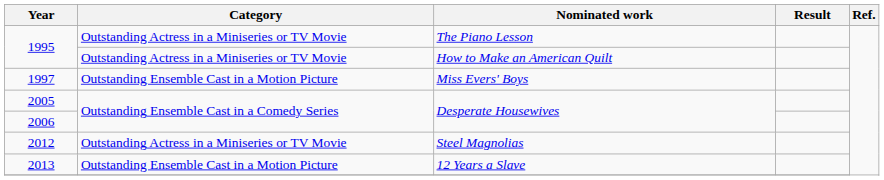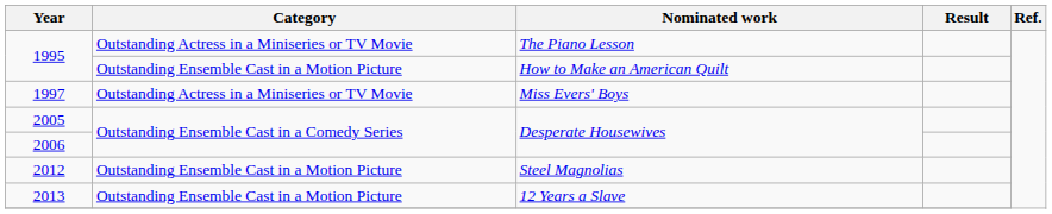1995 / How to Make an American Quilt | Category: Outstanding Actress in a Miniseries or TV Movie -> Outstanding Ensemble Cast in a Motion Picture
1997 | Category: Outstanding Ensemble Cast in a Motion Picture -> Outstanding Actress in a Miniseries or TV Movie
2012 | Category: Outstanding Actress in a Miniseries or TV Movie -> Outstanding Ensemble Cast in a Motion Picture
